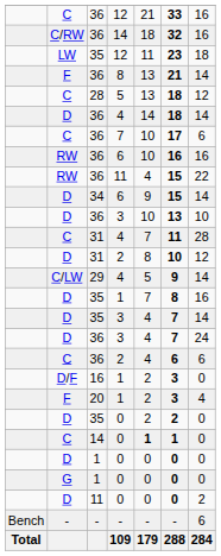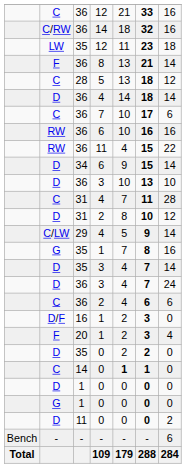35 / 1 | column 2: D -> G
